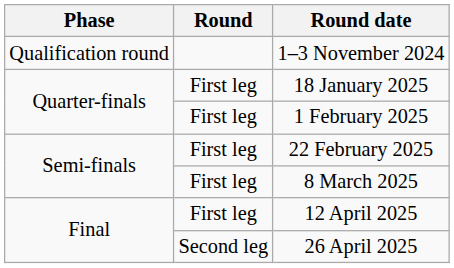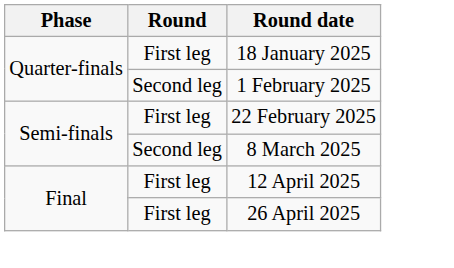- row: Qualification round | 1–3 November 2024
1 February 2025 | Round: First leg -> Second leg
8 March 2025 | Round: First leg -> Second leg
26 April 2025 | Round: Second leg -> First leg
